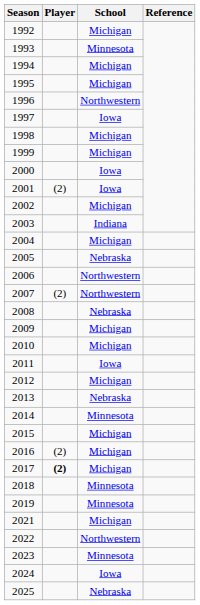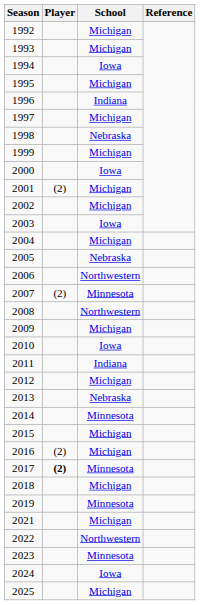1993 | School: Minnesota -> Michigan
1994 | School: Michigan -> Iowa
1996 | School: Northwestern -> Indiana
1997 | School: Iowa -> Michigan
1998 | School: Michigan -> Nebraska
2001 | School: Iowa -> Michigan
2003 | School: Indiana -> Iowa
2007 | School: Northwestern -> Minnesota
2008 | School: Nebraska -> Northwestern
2010 | School: Michigan -> Iowa
2011 | School: Iowa -> Indiana
2017 | School: Michigan -> Minnesota
2018 | School: Minnesota -> Michigan
2025 | School: Nebraska -> Michigan
